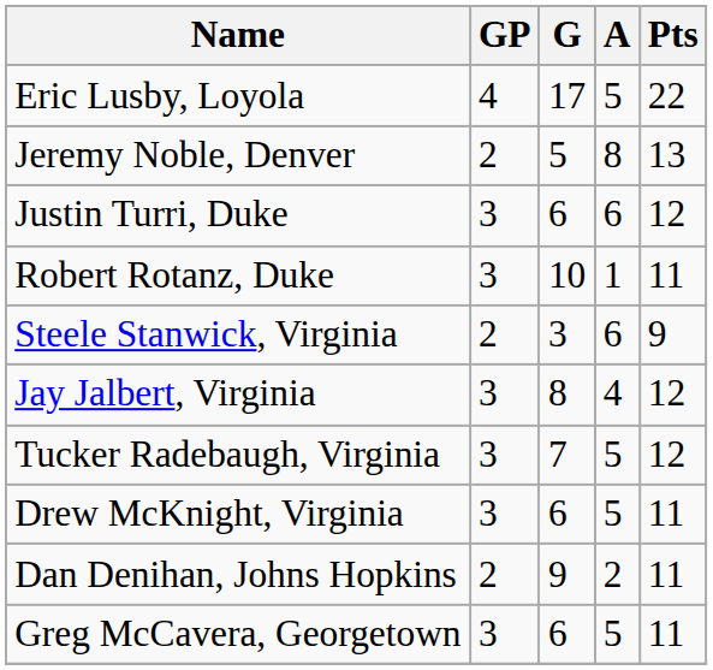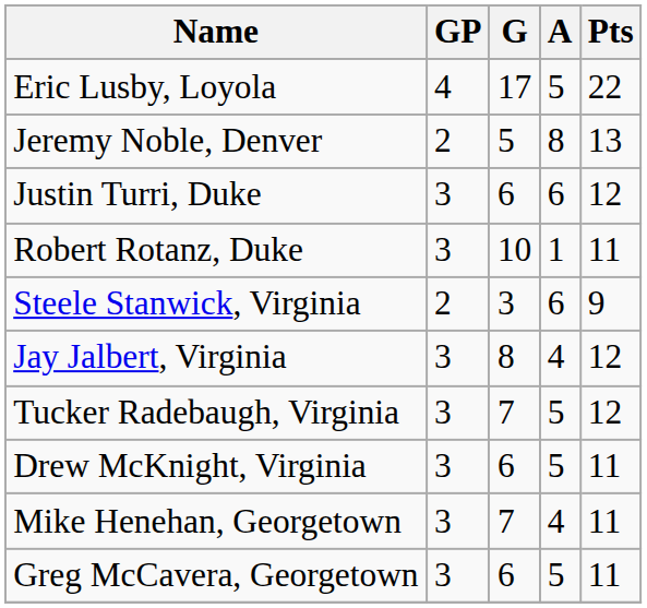- row: Dan Denihan, Johns Hopkins | 2 | 9 | 2 | 11
+ row: Mike Henehan, Georgetown | 3 | 7 | 4 | 11
